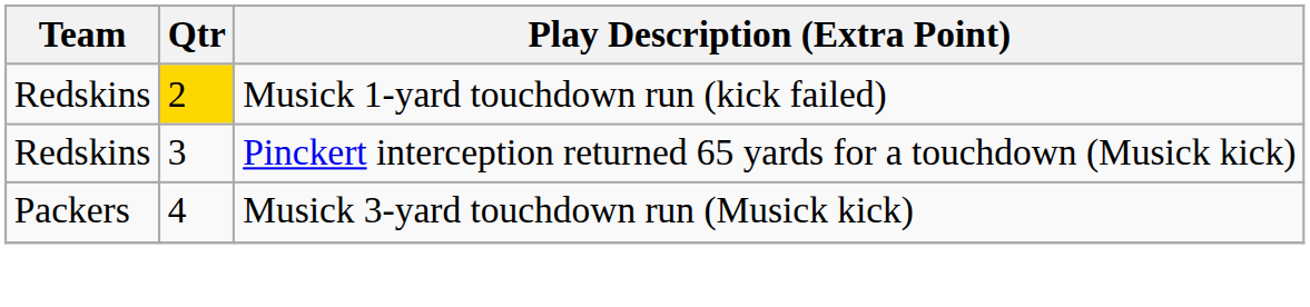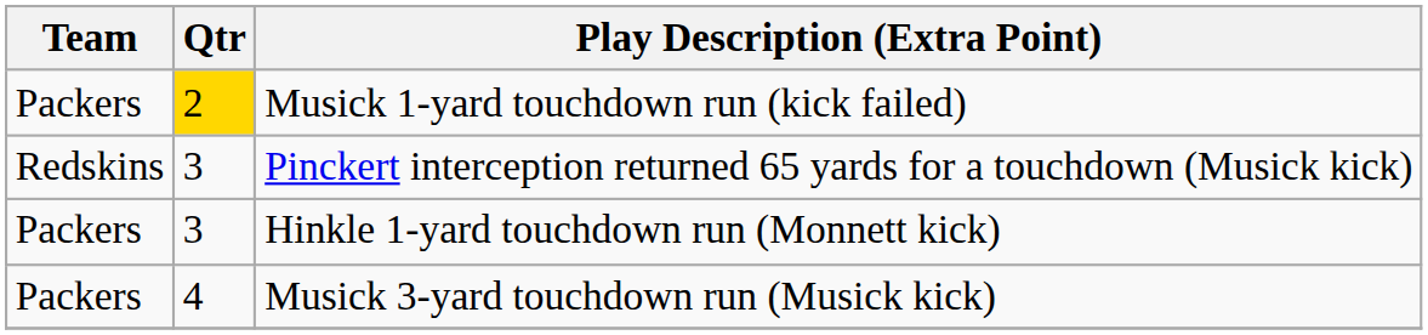Musick 1-yard touchdown run (kick failed) | Team: Redskins -> Packers
+ row: Packers | 3 | Hinkle 1-yard touchdown run (Monnett kick)
